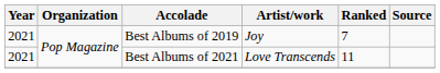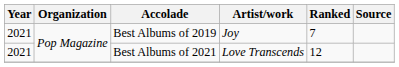Best Albums of 2021 | Ranked: 11 -> 12
